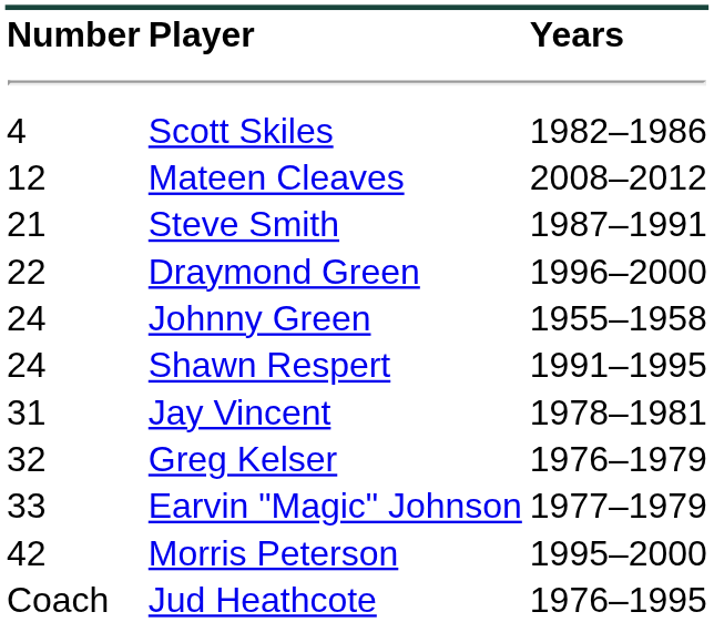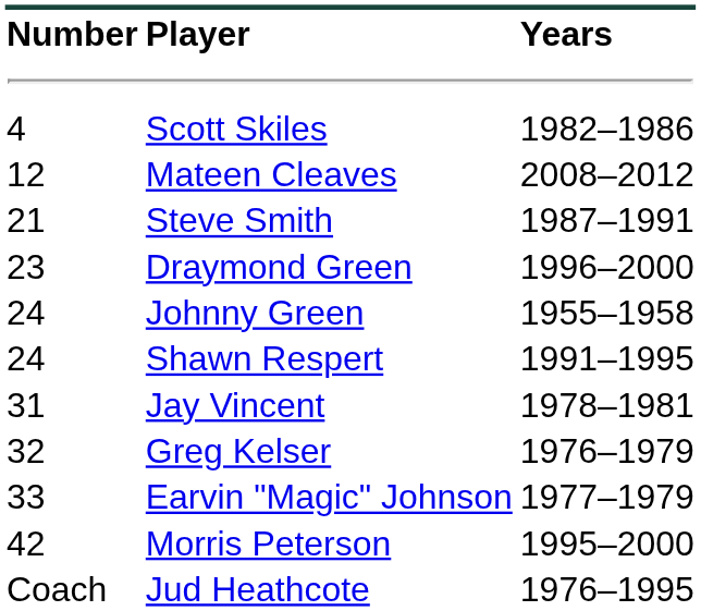Draymond Green | Number: 22 -> 23
